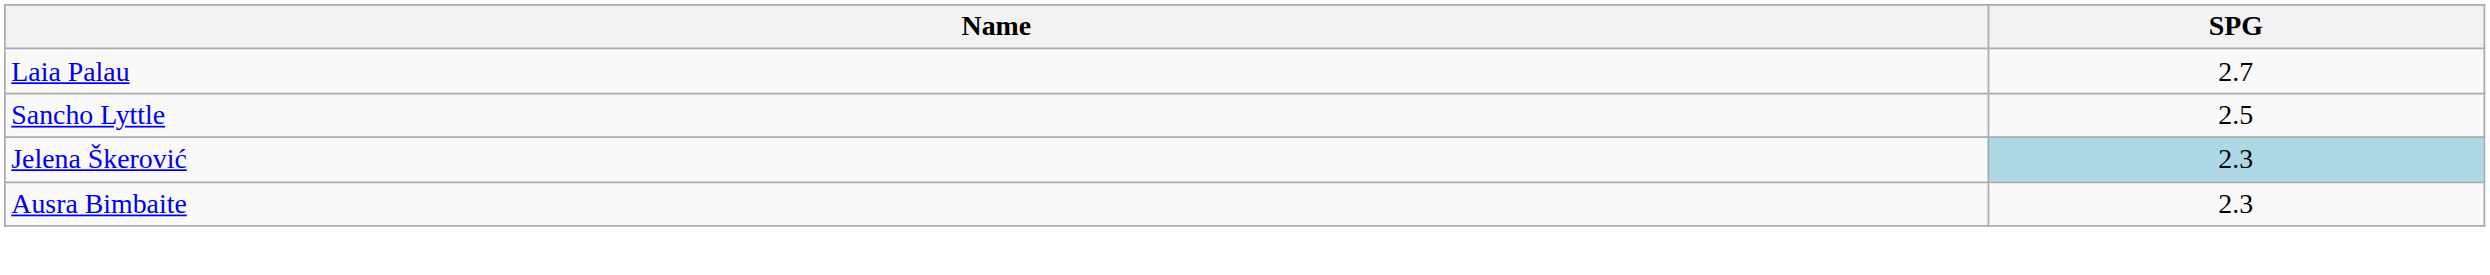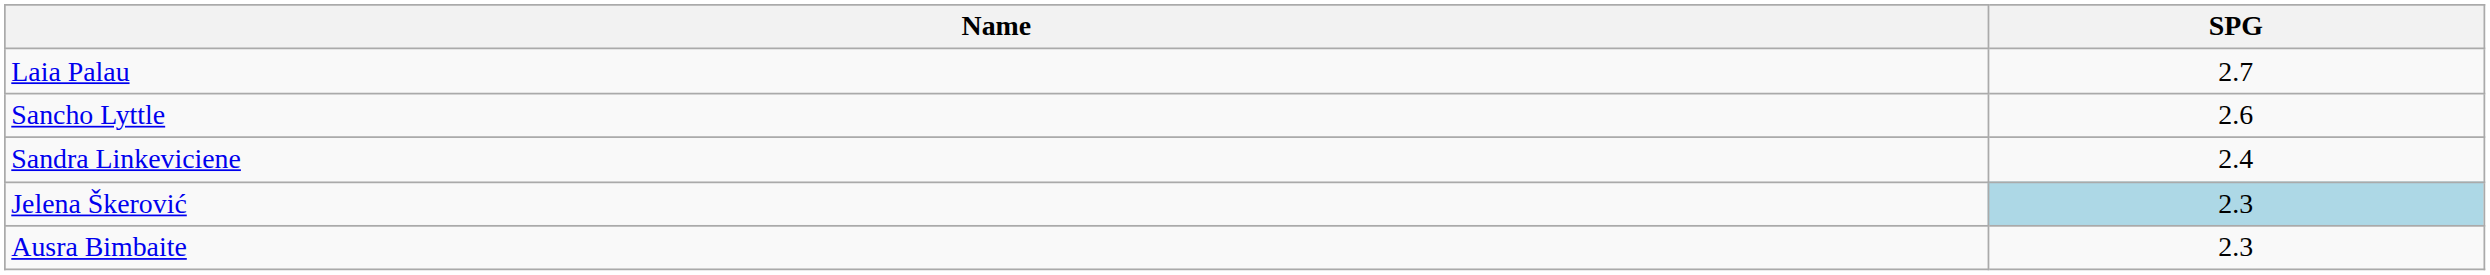Sancho Lyttle | SPG: 2.5 -> 2.6
+ row: Sandra Linkeviciene | 2.4
